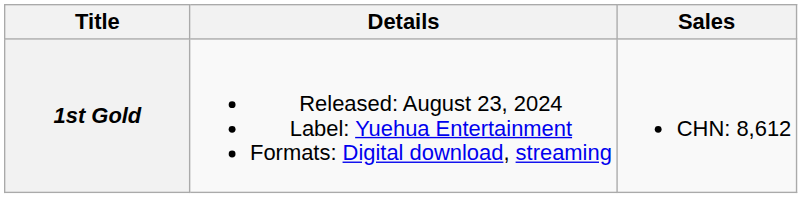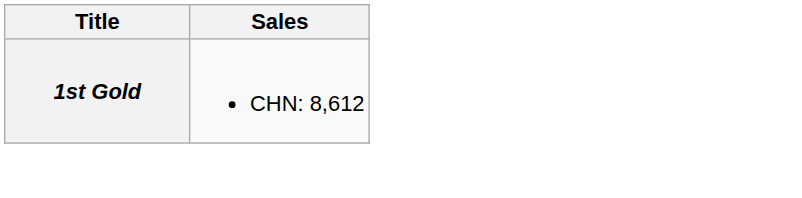- column: Details | Released: August 23, 2024 Label: Yuehua Entertainment Formats: Digital download, streaming
